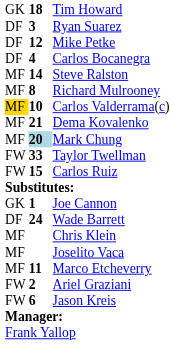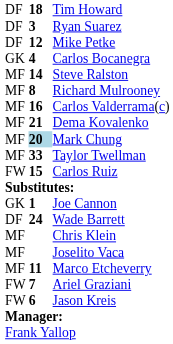Tim Howard | column 1: GK -> DF
Carlos Bocanegra | column 1: DF -> GK
Carlos Valderrama(c) | column 1: gold background -> no background
Carlos Valderrama(c) | column 2: 10 -> 16
Taylor Twellman | column 1: FW -> MF
Ariel Graziani | column 2: 2 -> 7
